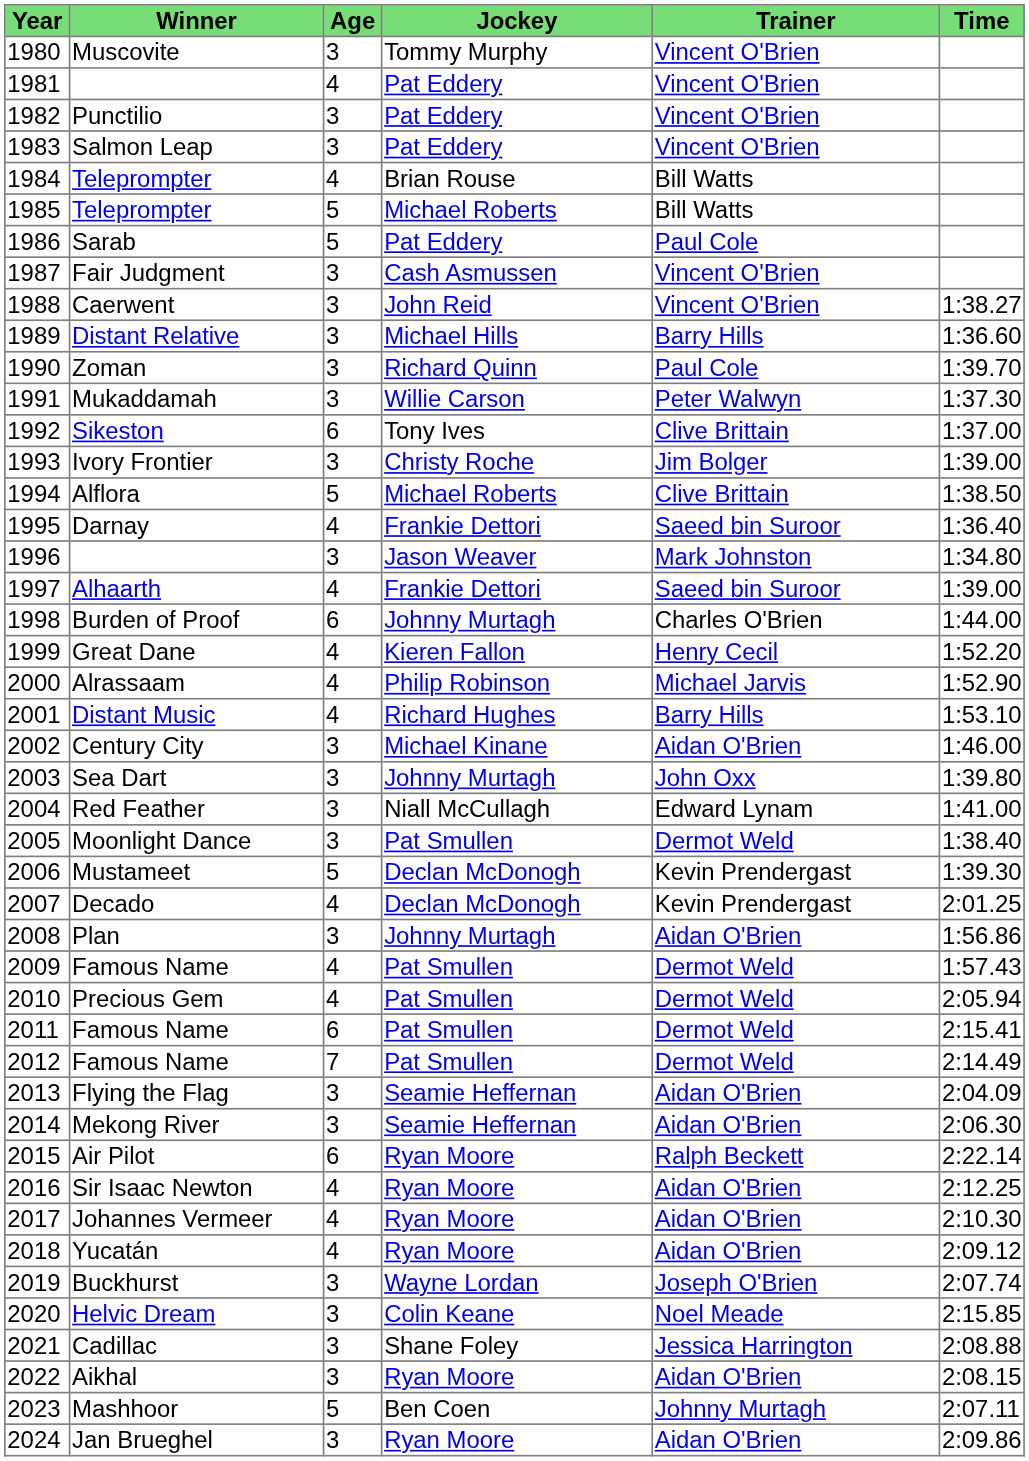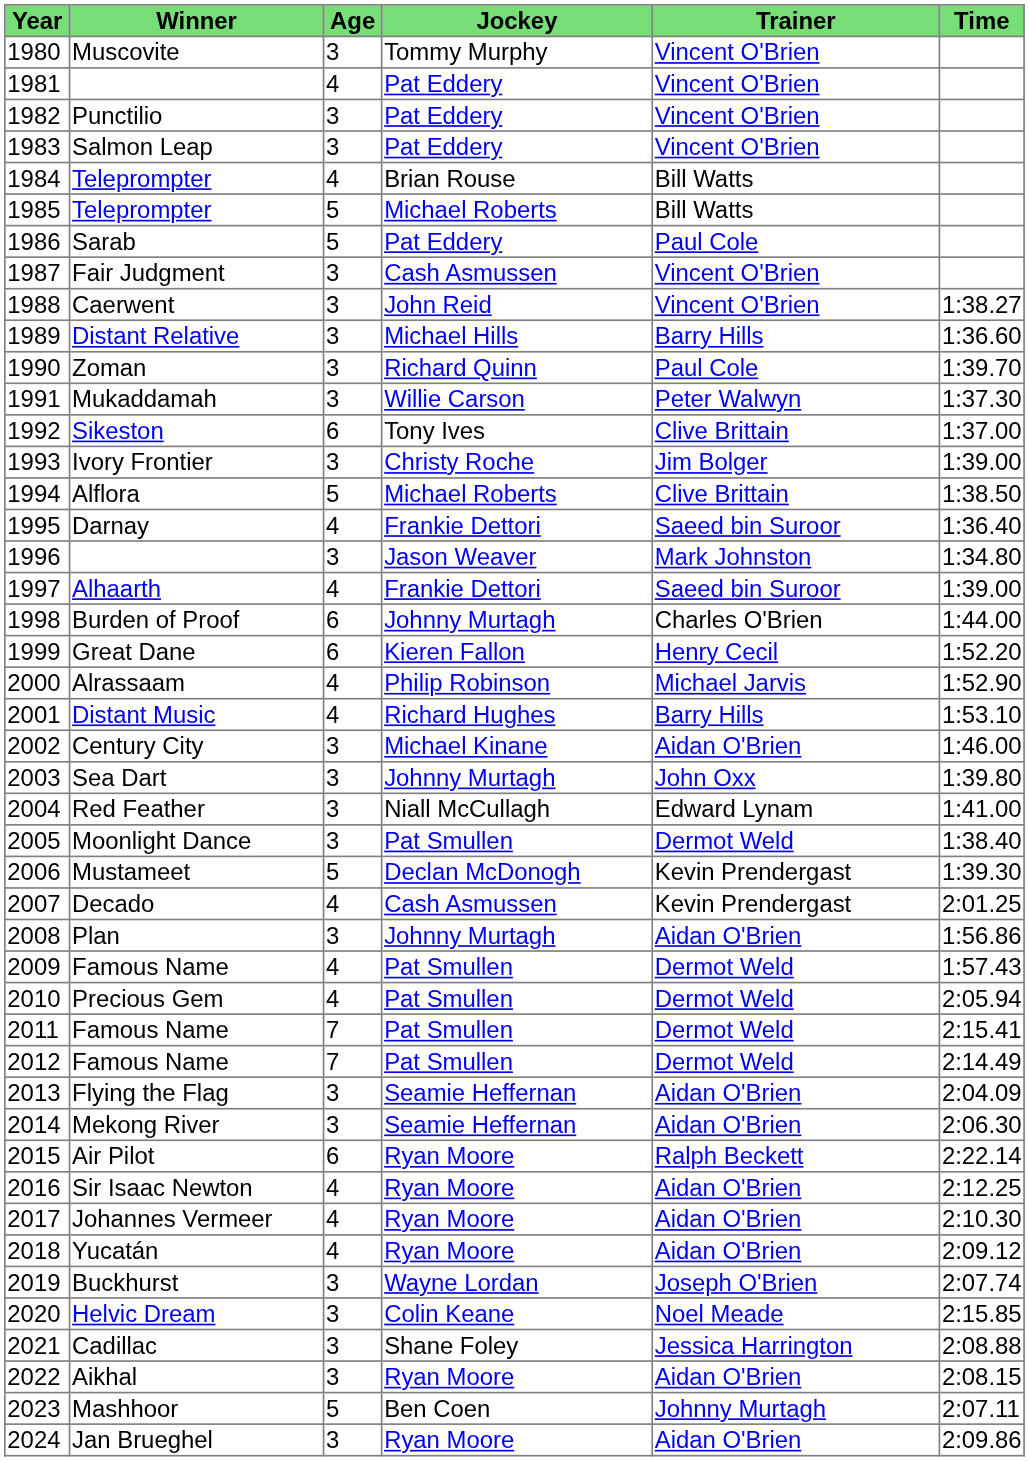Great Dane | Age: 4 -> 6
Decado | Jockey: Declan McDonogh -> Cash Asmussen
2011 / Famous Name | Age: 6 -> 7
